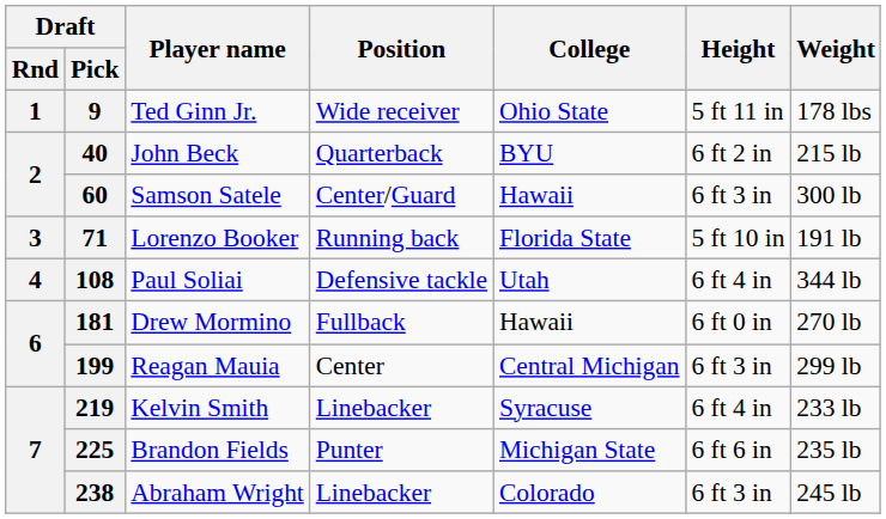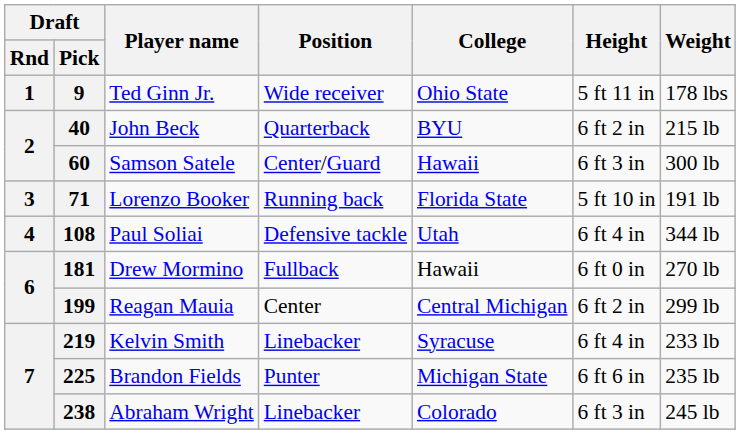199 | Height: 6 ft 3 in -> 6 ft 2 in
